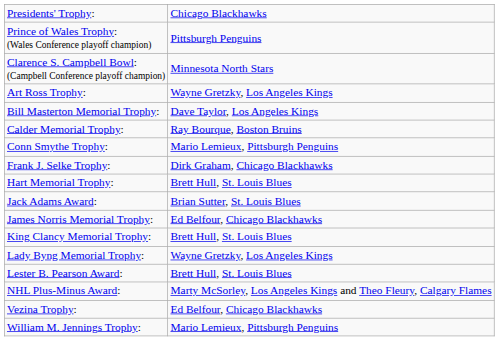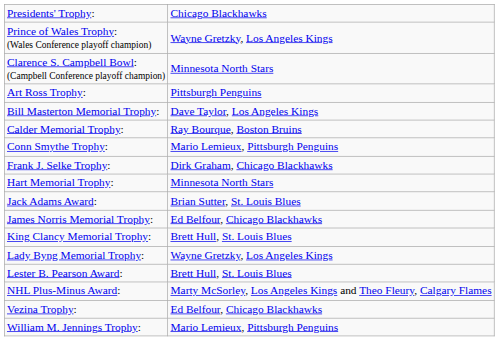Prince of Wales Trophy: (Wales Conference playoff champion) | column 2: Pittsburgh Penguins -> Wayne Gretzky, Los Angeles Kings
Art Ross Trophy: | column 2: Wayne Gretzky, Los Angeles Kings -> Pittsburgh Penguins
Hart Memorial Trophy: | column 2: Brett Hull, St. Louis Blues -> Minnesota North Stars
